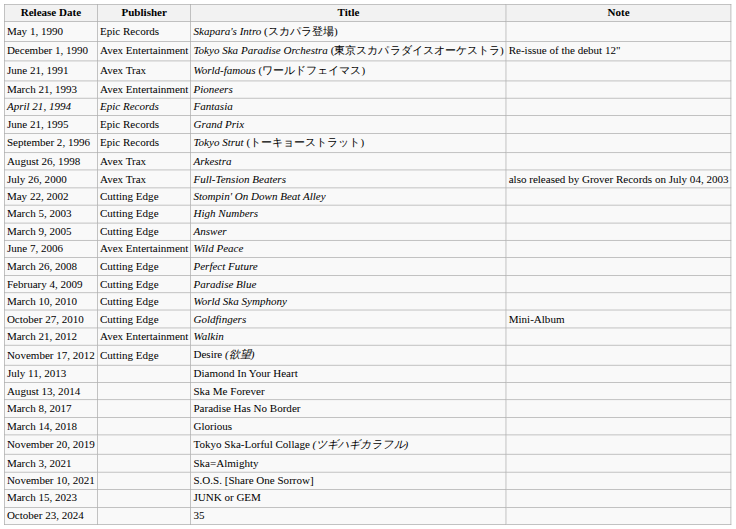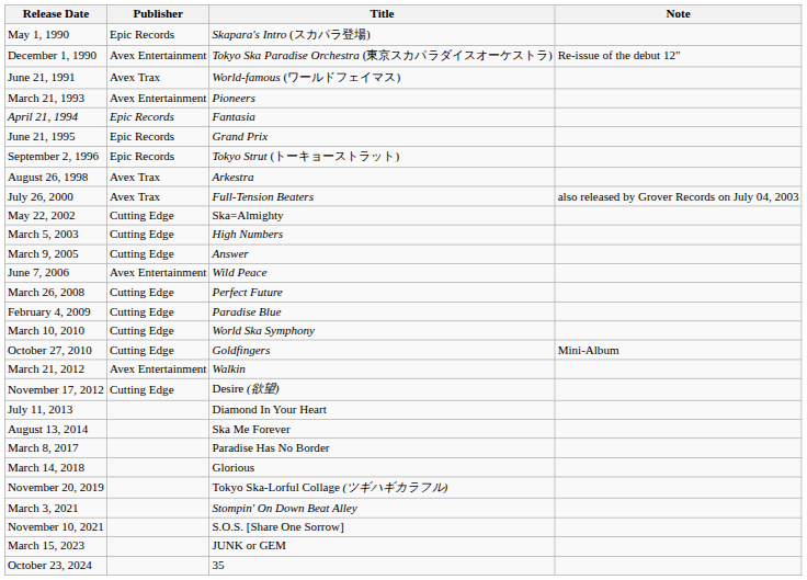May 22, 2002 | Title: Stompin' On Down Beat Alley -> Ska=Almighty
March 3, 2021 | Title: Ska=Almighty -> Stompin' On Down Beat Alley
